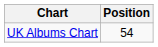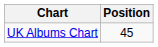UK Albums Chart | Position: 54 -> 45
